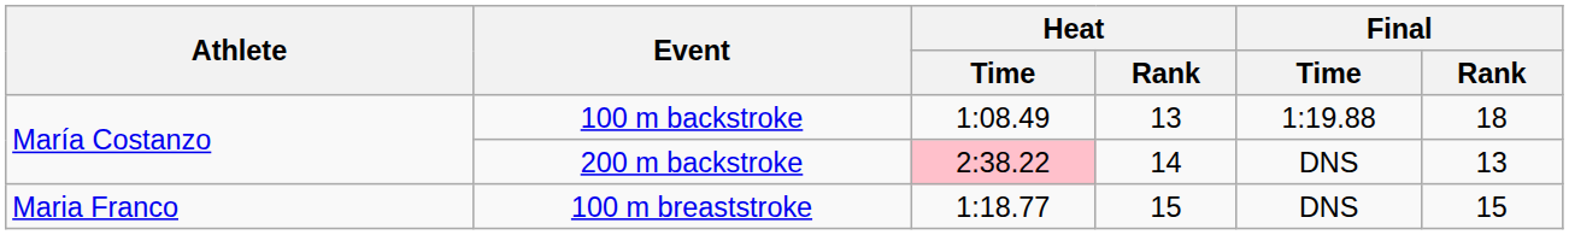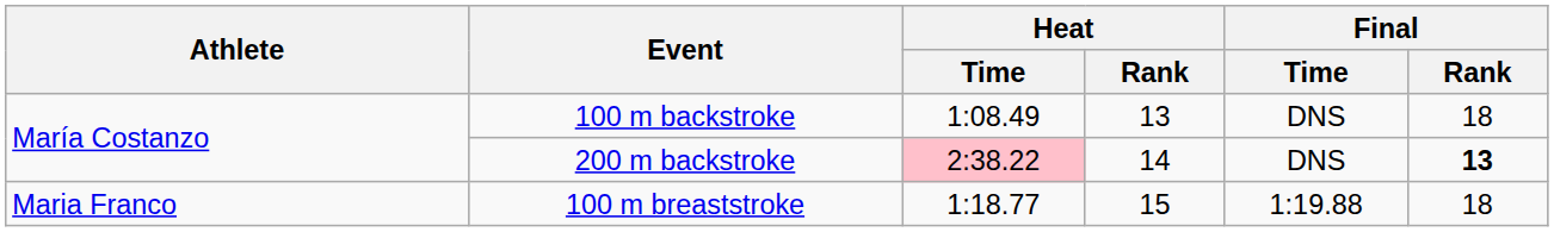100 m backstroke | Final / Time: 1:19.88 -> DNS
200 m backstroke | Final / Rank: normal -> bold
100 m breaststroke | Final / Time: DNS -> 1:19.88
100 m breaststroke | Final / Rank: 15 -> 18
